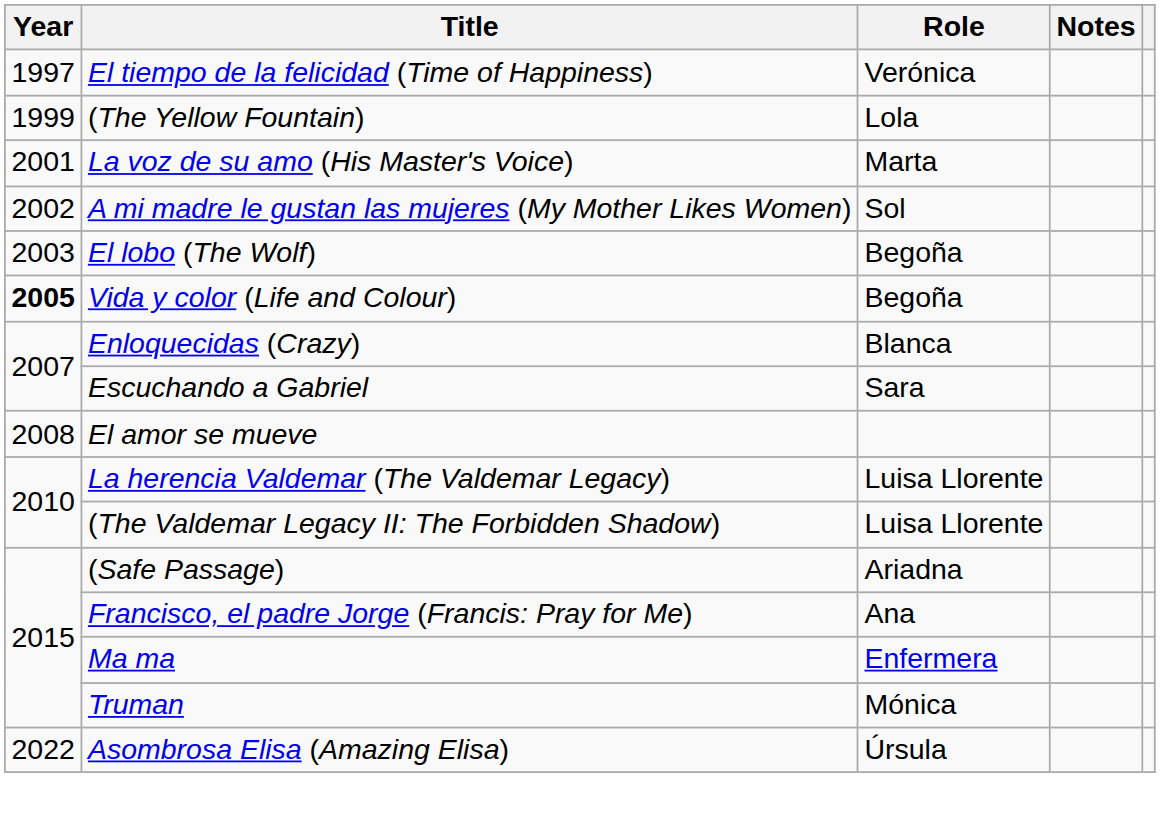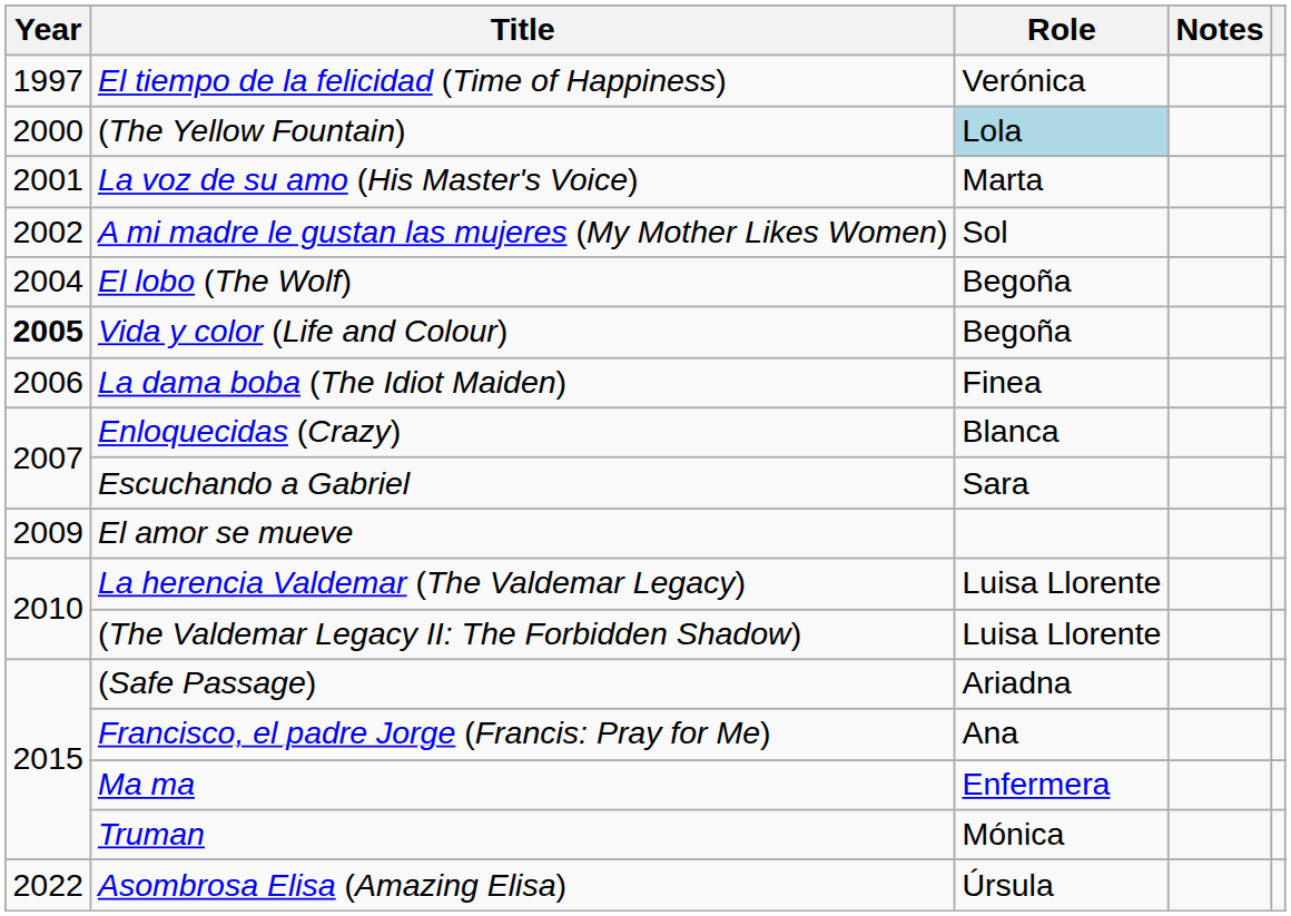(The Yellow Fountain) | Year: 1999 -> 2000
(The Yellow Fountain) | Role: no background -> lightblue background
El lobo (The Wolf) | Year: 2003 -> 2004
+ row: 2006 | La dama boba (The Idiot Maiden) | Finea
El amor se mueve | Year: 2008 -> 2009
